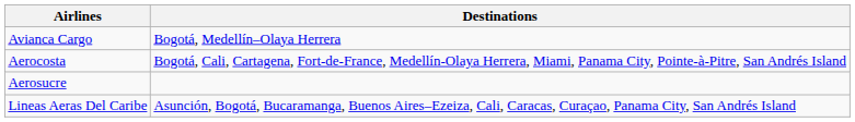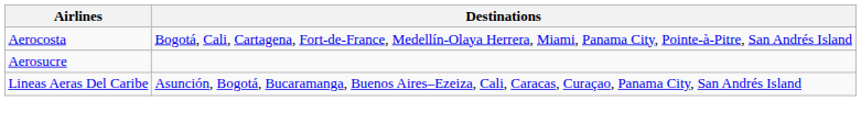- row: Avianca Cargo | Bogotá, Medellín–Olaya Herrera
